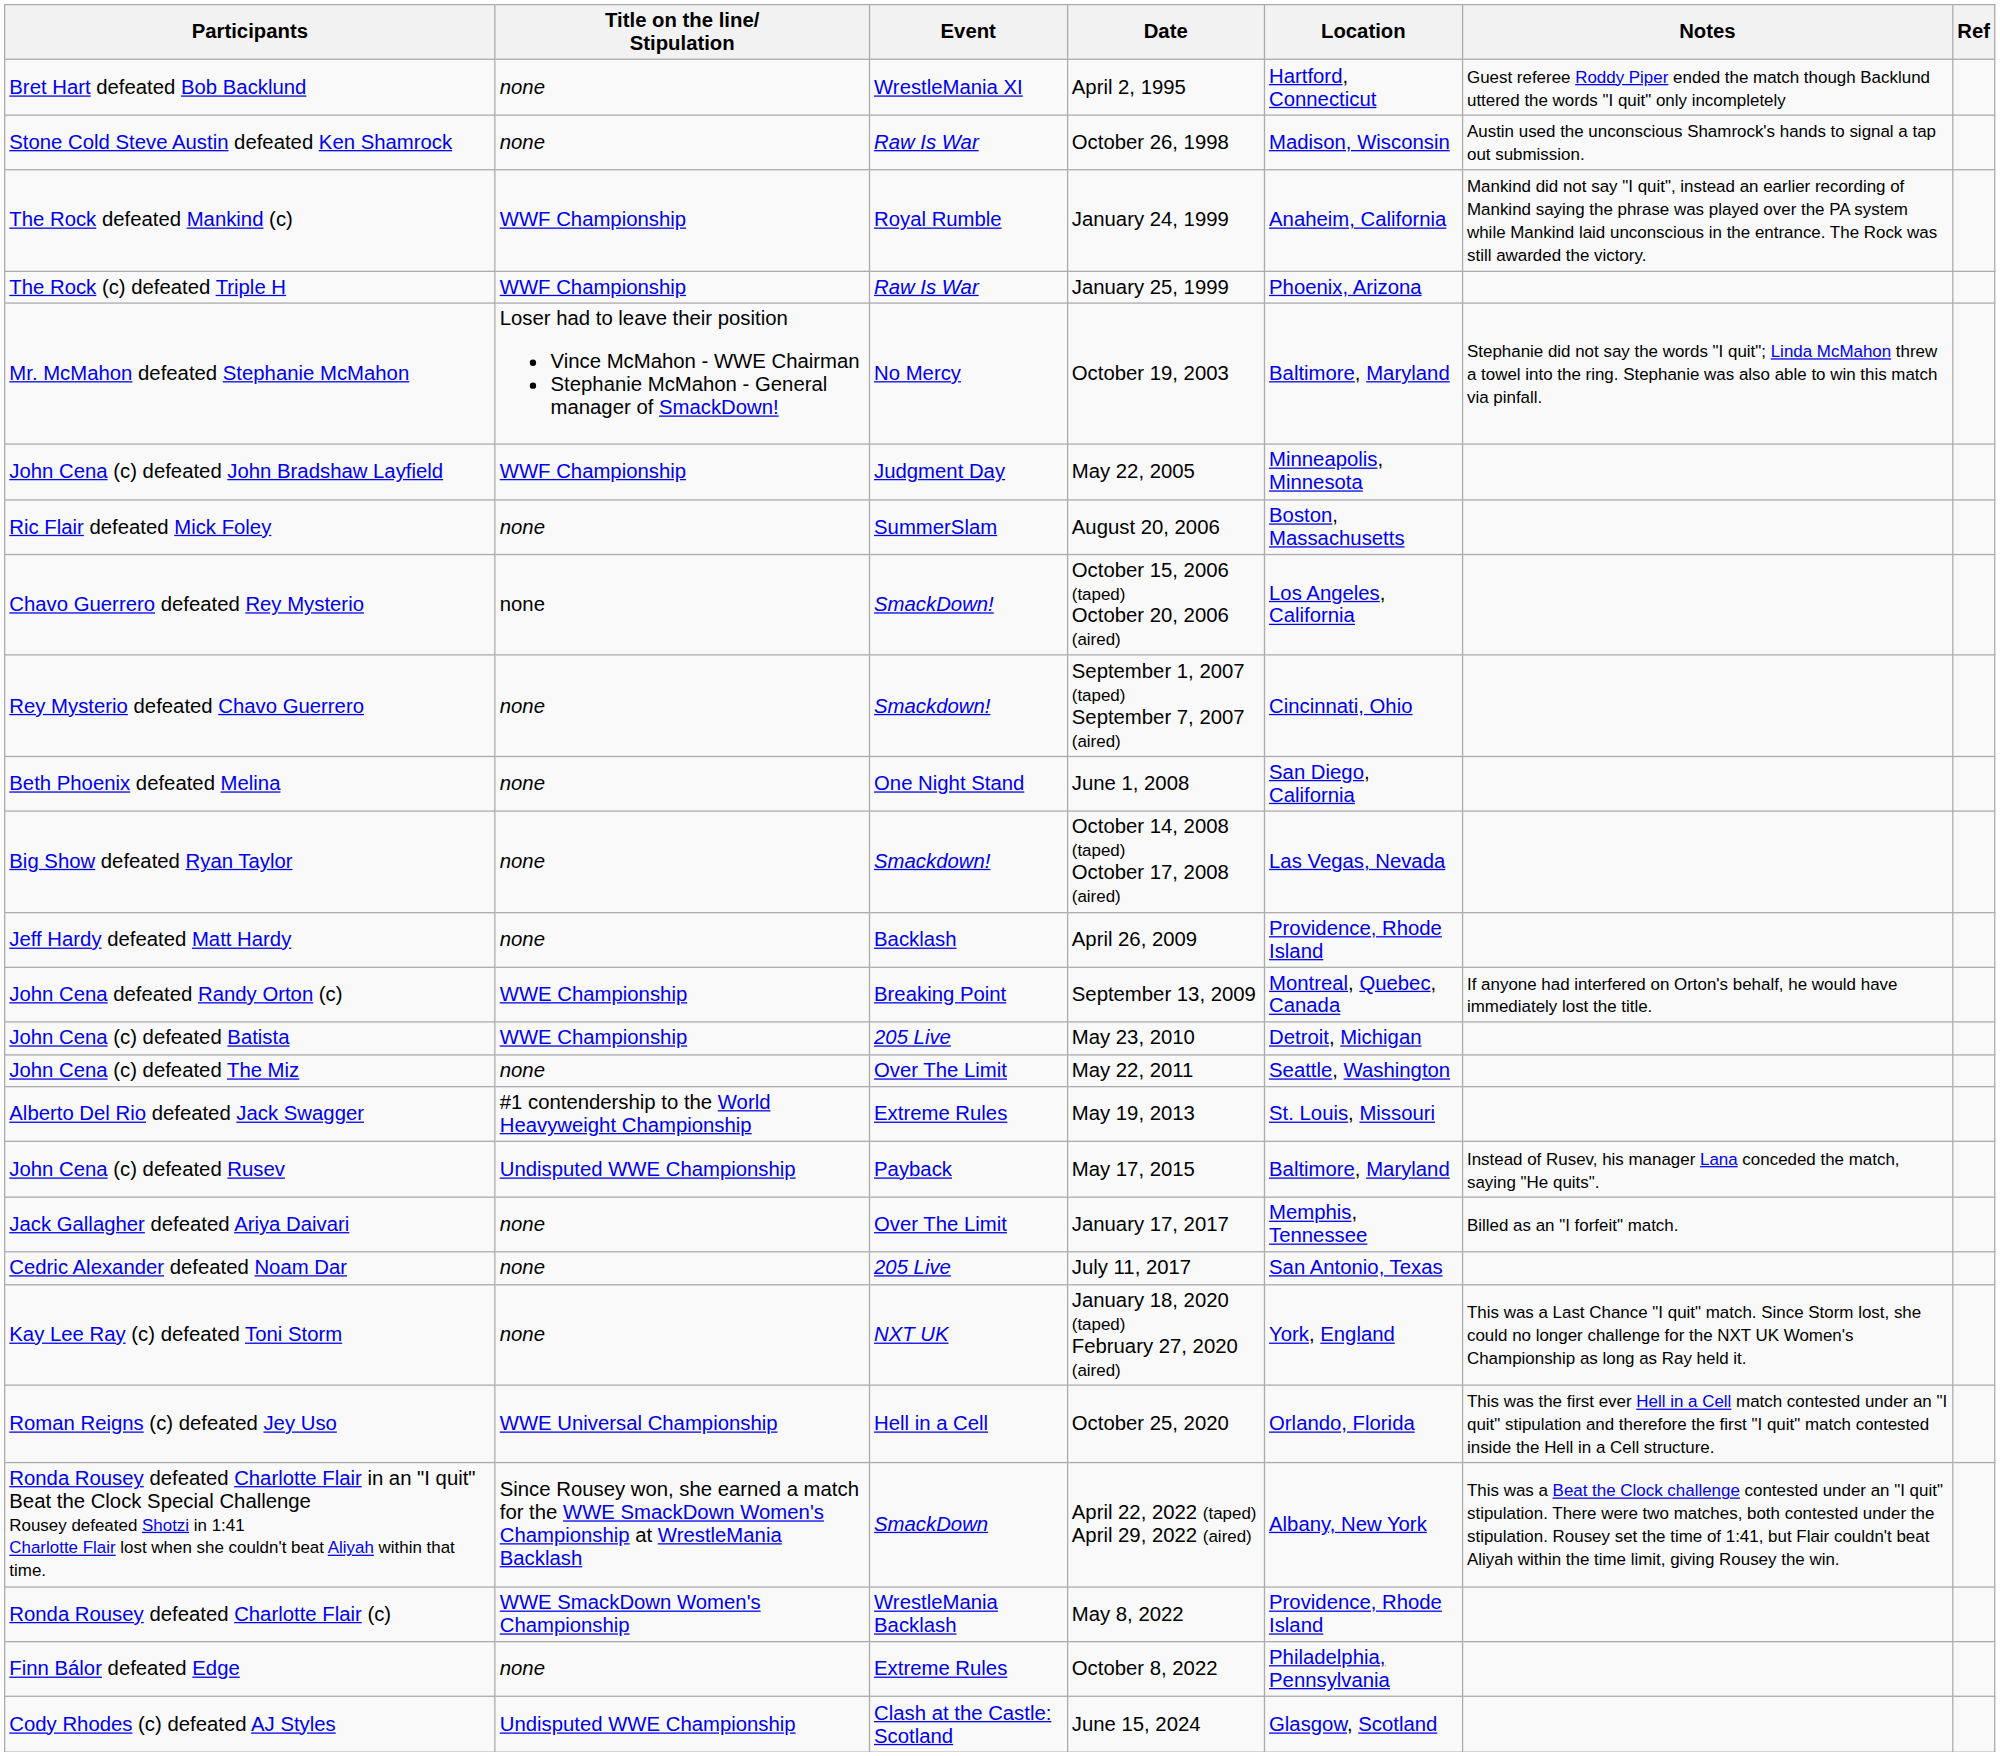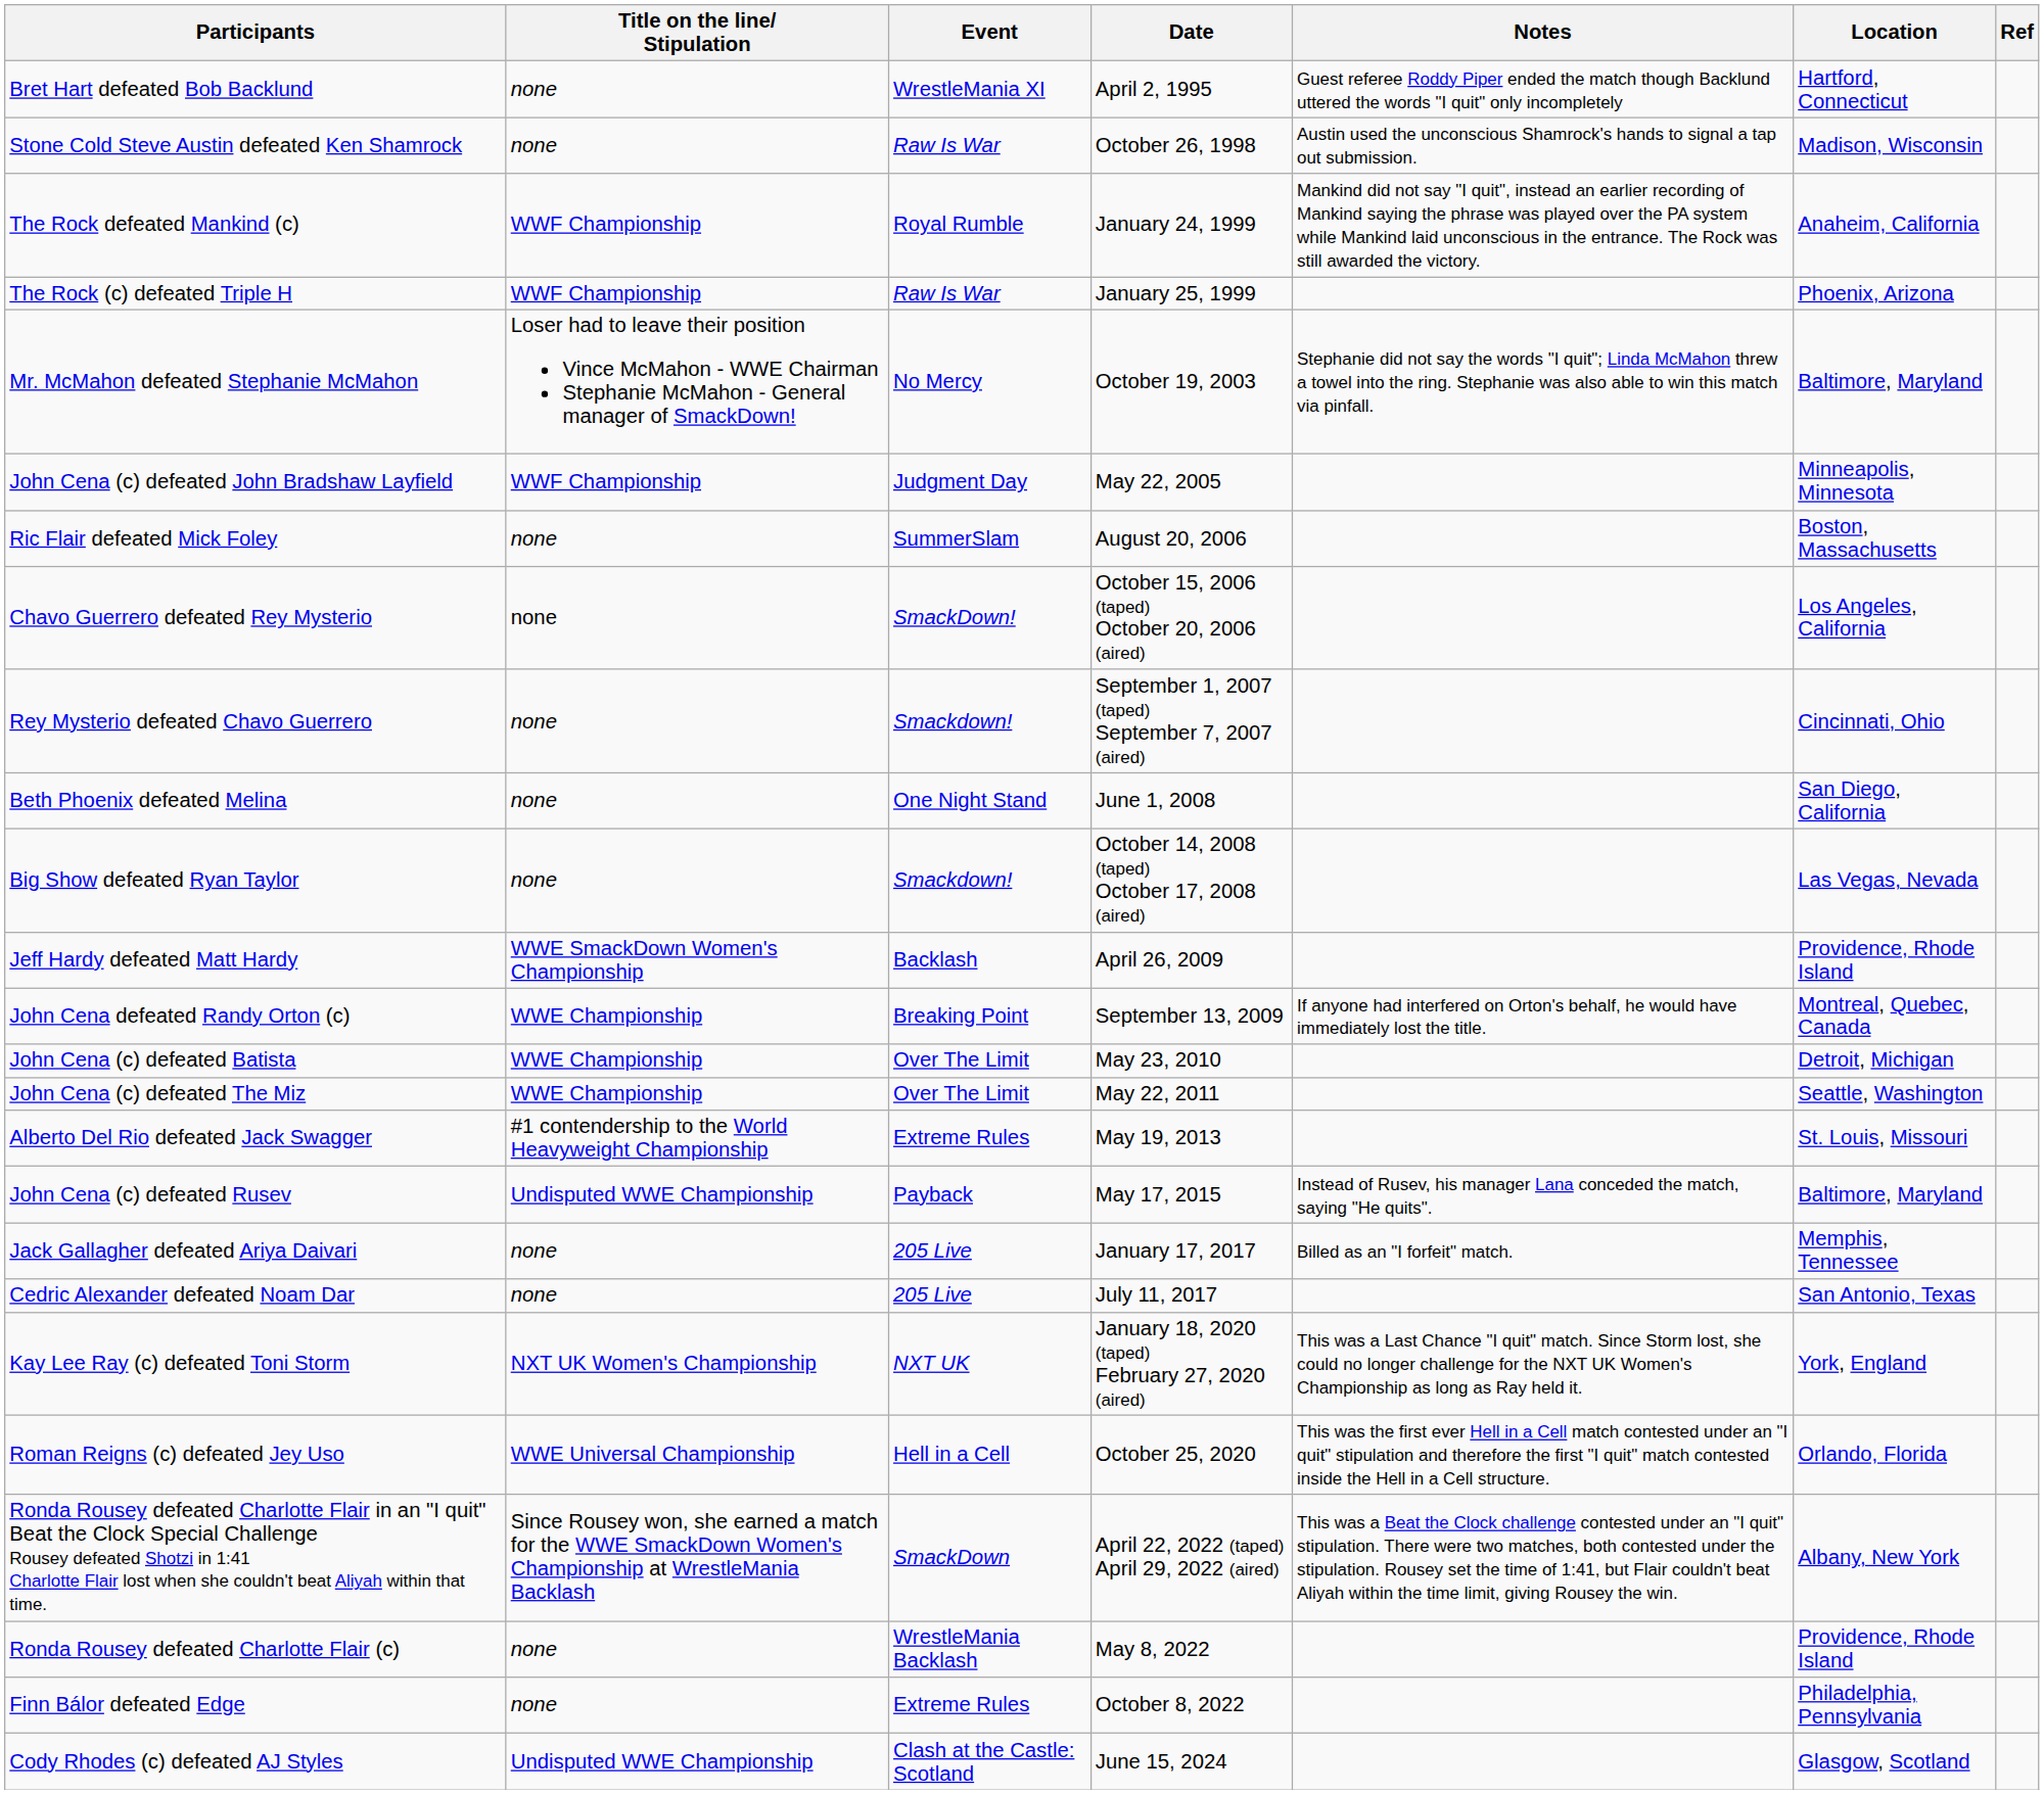columns swapped: Location <-> Notes
Jeff Hardy defeated Matt Hardy | Title on the line/ Stipulation: none -> WWE SmackDown Women's Championship
John Cena (c) defeated Batista | Event: 205 Live -> Over The Limit
John Cena (c) defeated The Miz | Title on the line/ Stipulation: none -> WWE Championship
Jack Gallagher defeated Ariya Daivari | Event: Over The Limit -> 205 Live
Kay Lee Ray (c) defeated Toni Storm | Title on the line/ Stipulation: none -> NXT UK Women's Championship
Ronda Rousey defeated Charlotte Flair (c) | Title on the line/ Stipulation: WWE SmackDown Women's Championship -> none
